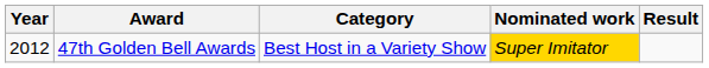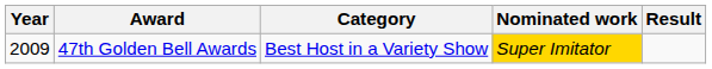47th Golden Bell Awards | Year: 2012 -> 2009
